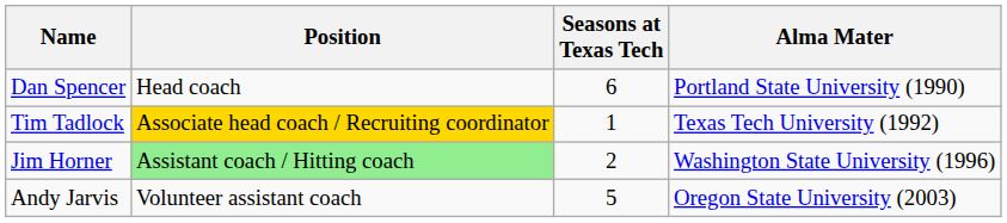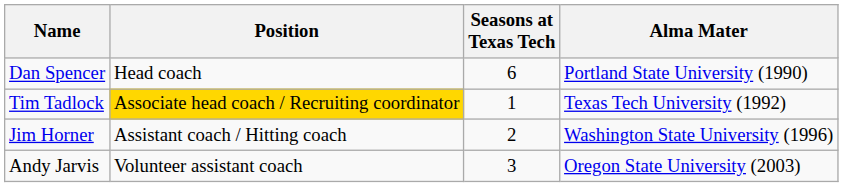Jim Horner | Position: lightgreen background -> no background
Andy Jarvis | Seasons at Texas Tech: 5 -> 3
